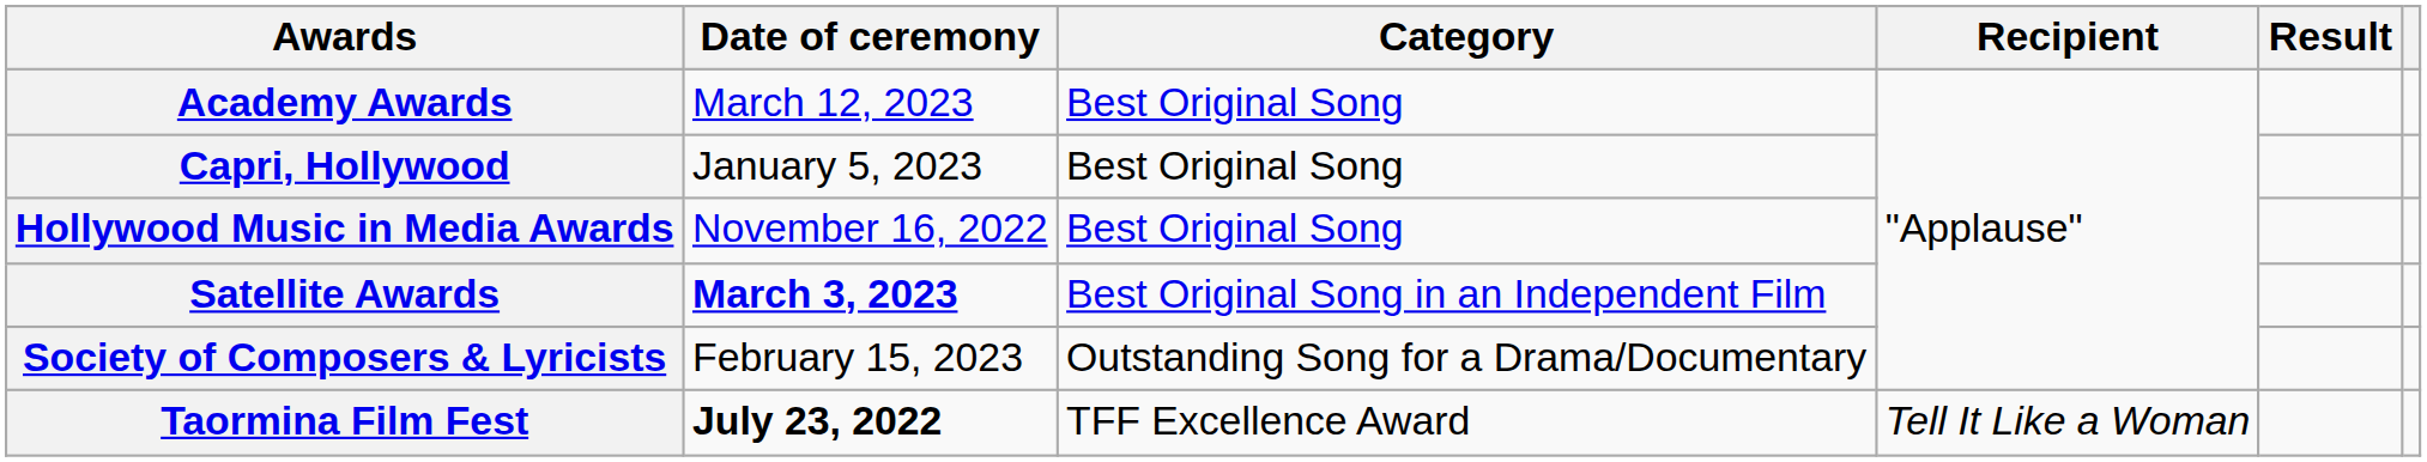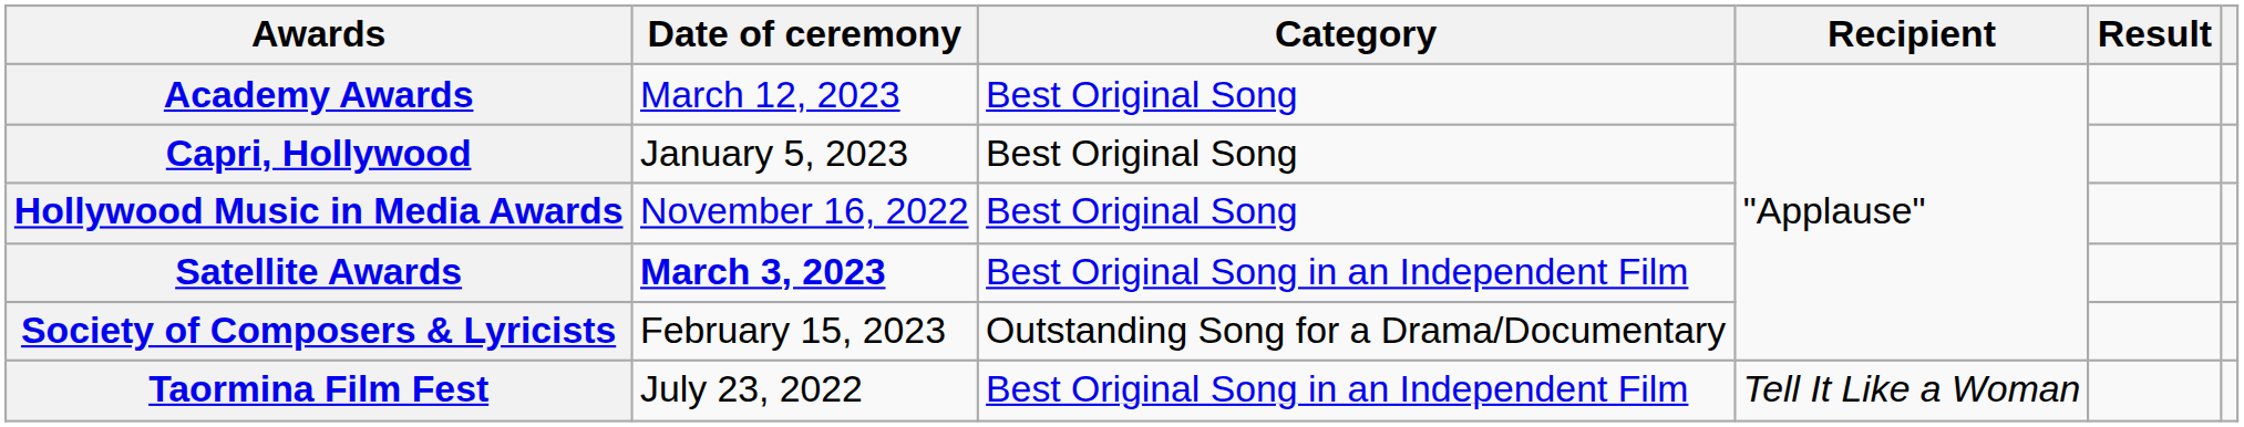Taormina Film Fest | Date of ceremony: bold -> normal
Taormina Film Fest | Category: TFF Excellence Award -> Best Original Song in an Independent Film
